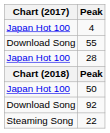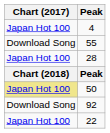50 | Chart (2017): no background -> khaki background
22 | Chart (2017): Steaming Song -> Japan Hot 100
